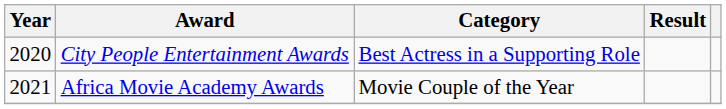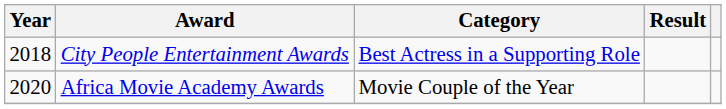City People Entertainment Awards | Year: 2020 -> 2018
Africa Movie Academy Awards | Year: 2021 -> 2020
